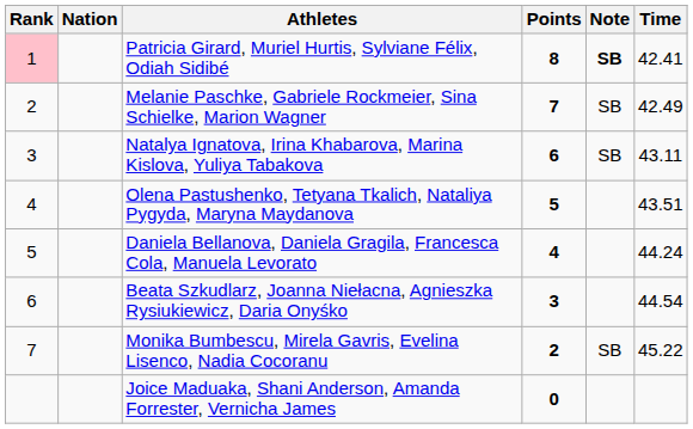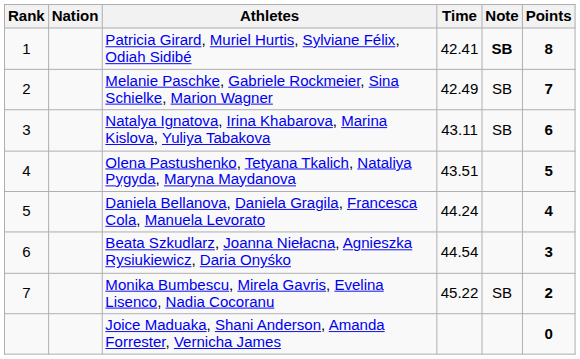columns swapped: Time <-> Points
Patricia Girard, Muriel Hurtis, Sylviane Félix, Odiah Sidibé | Rank: pink background -> no background
